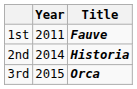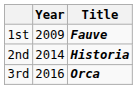1st | Year: 2011 -> 2009
3rd | Year: 2015 -> 2016
